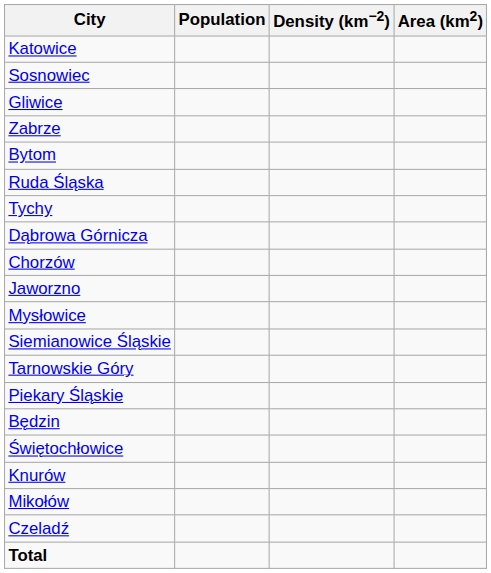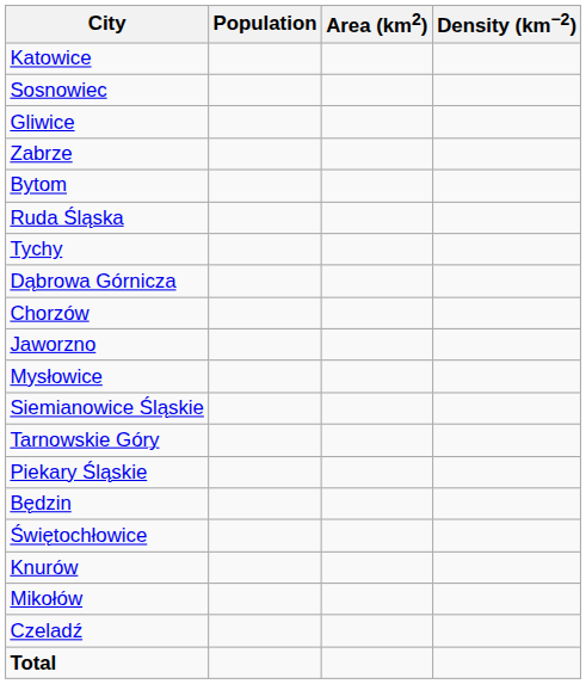columns swapped: Area (km2) <-> Density (km−2)
